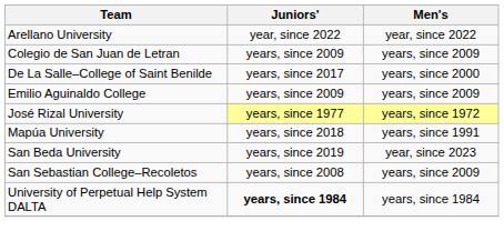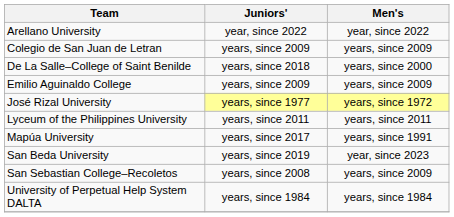De La Salle–College of Saint Benilde | Juniors': years, since 2017 -> years, since 2018
+ row: Lyceum of the Philippines University | years, since 2011 | years, since 2011
Mapúa University | Juniors': years, since 2018 -> years, since 2017
University of Perpetual Help System DALTA | Juniors': bold -> normal
